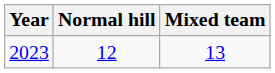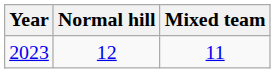2023 | Mixed team: 13 -> 11
